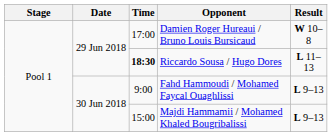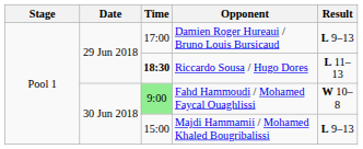Damien Roger Hureaui / Bruno Louis Bursicaud | Result: W 10–8 -> L 9–13
Fahd Hammoudi / Mohamed Faycal Ouaghlissi | Time: no background -> lightgreen background
Fahd Hammoudi / Mohamed Faycal Ouaghlissi | Result: L 9–13 -> W 10–8
